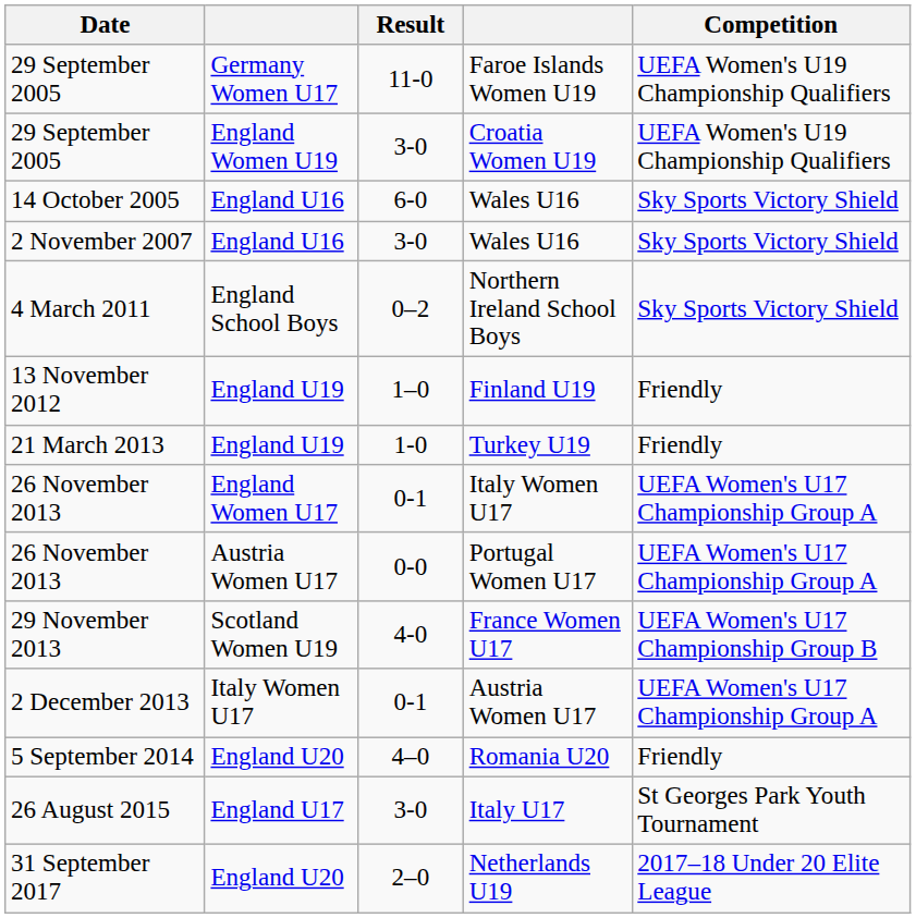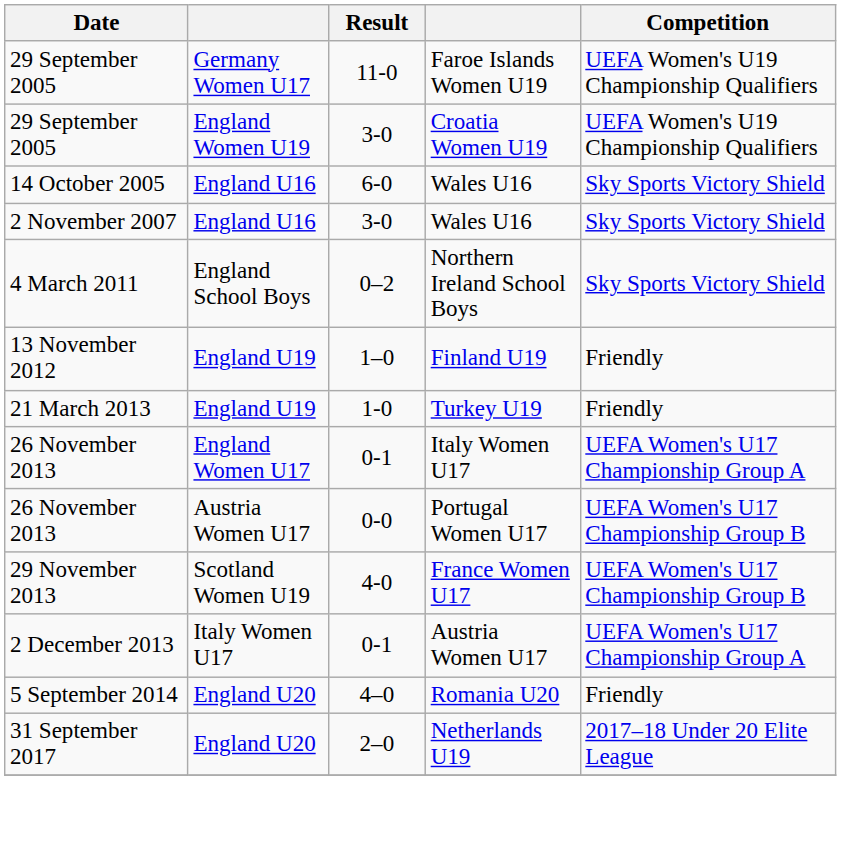Portugal Women U17 | Competition: UEFA Women's U17 Championship Group A -> UEFA Women's U17 Championship Group B
- row: 26 August 2015 | England U17 | 3-0 | Italy U17 | St Georges Park Youth Tournament
